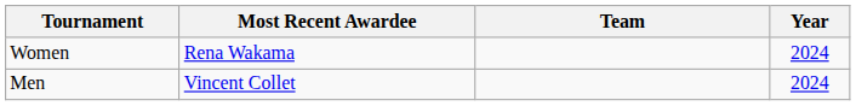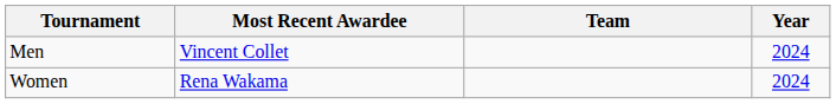rows swapped: Men <-> Women
